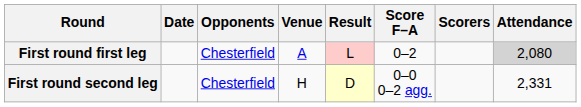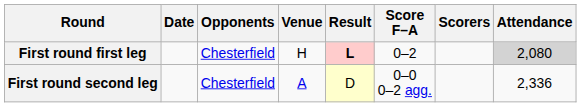First round first leg | Venue: A -> H
First round first leg | Result: normal -> bold
First round second leg | Venue: H -> A
First round second leg | Attendance: 2,331 -> 2,336
